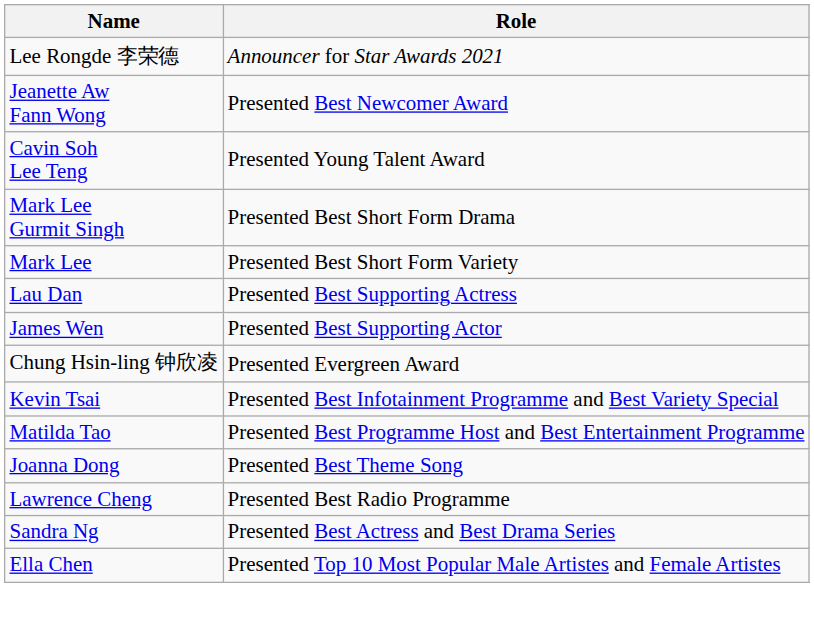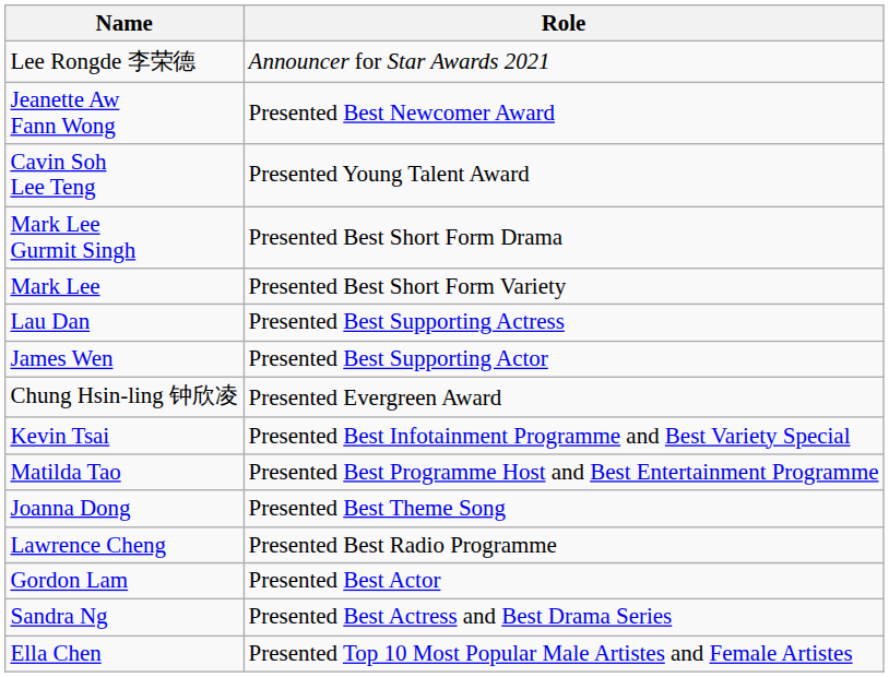+ row: Gordon Lam | Presented Best Actor
